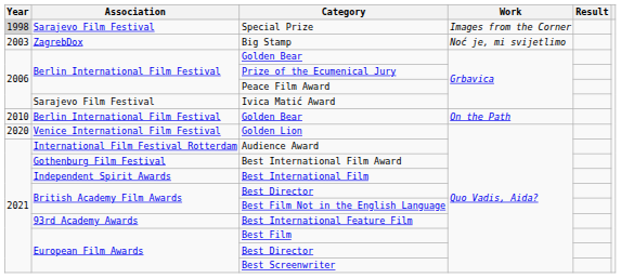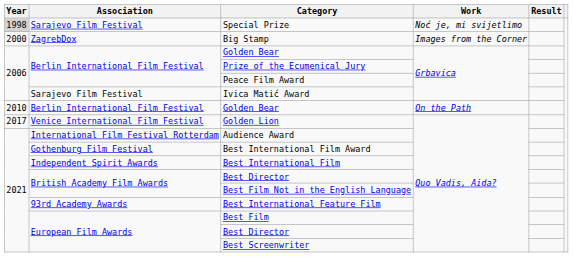Special Prize | Work: Images from the Corner -> Noć je, mi svijetlimo
Big Stamp | Year: 2003 -> 2000
Big Stamp | Work: Noć je, mi svijetlimo -> Images from the Corner
Golden Lion | Year: 2020 -> 2017
